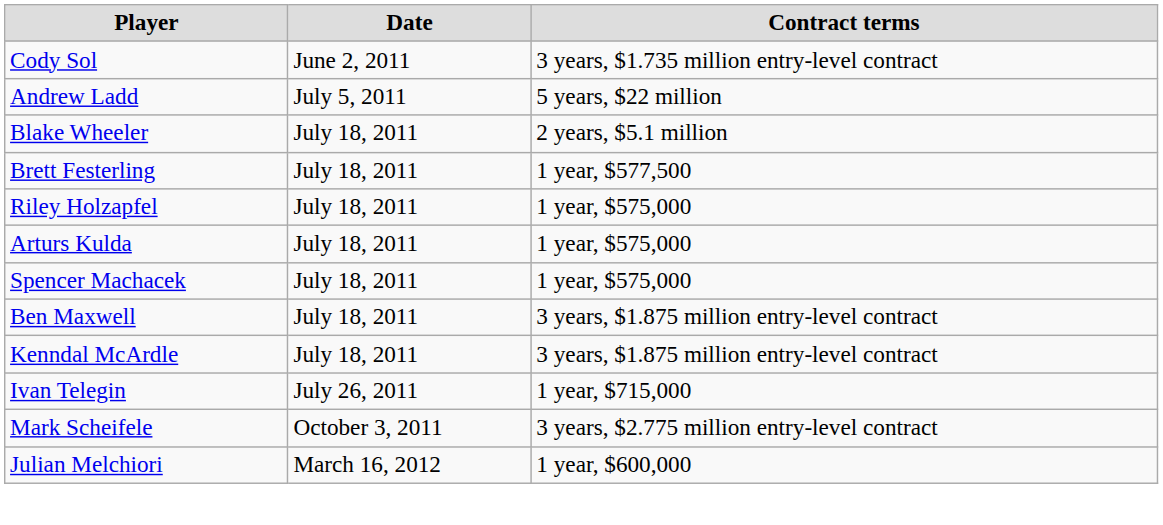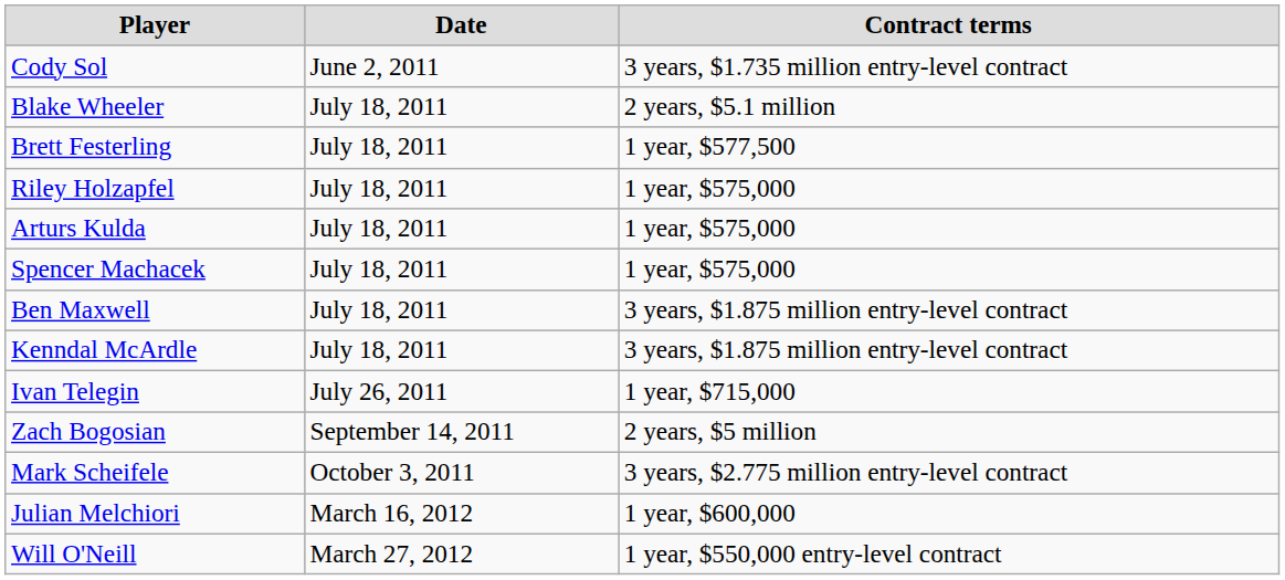- row: Andrew Ladd | July 5, 2011 | 5 years, $22 million
+ row: Zach Bogosian | September 14, 2011 | 2 years, $5 million
+ row: Will O'Neill | March 27, 2012 | 1 year, $550,000 entry-level contract
